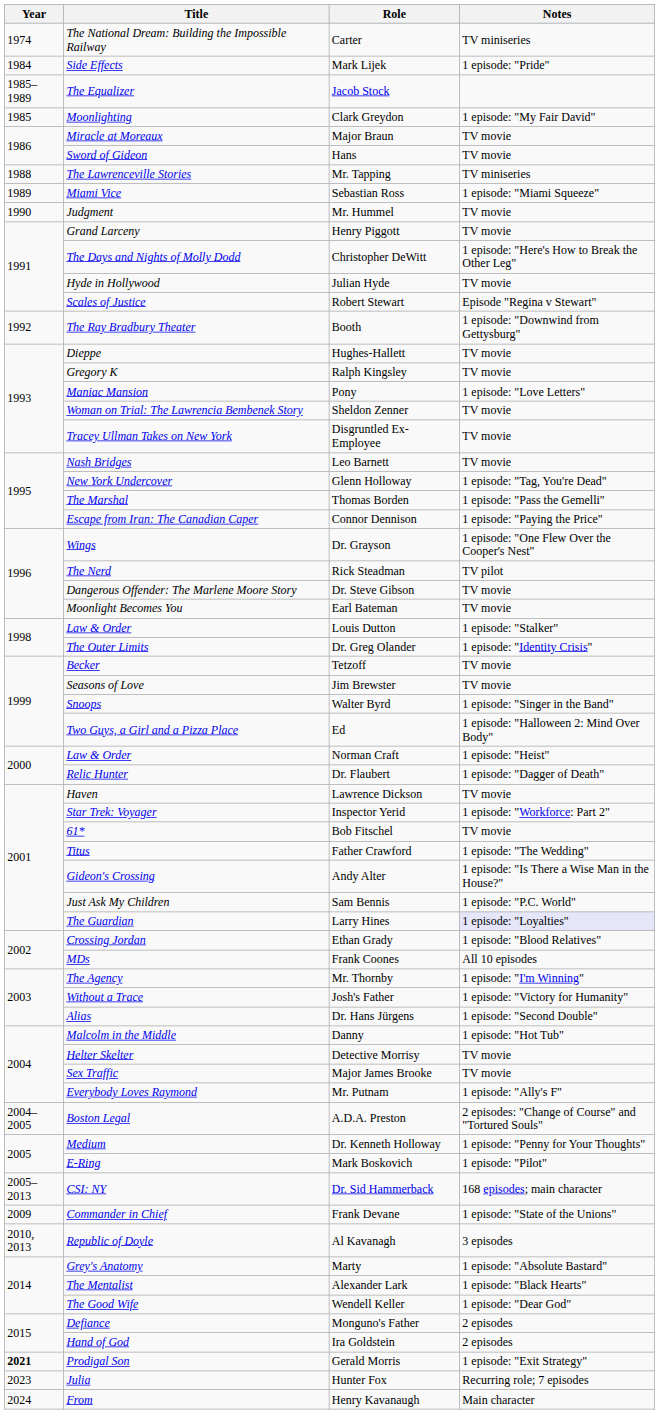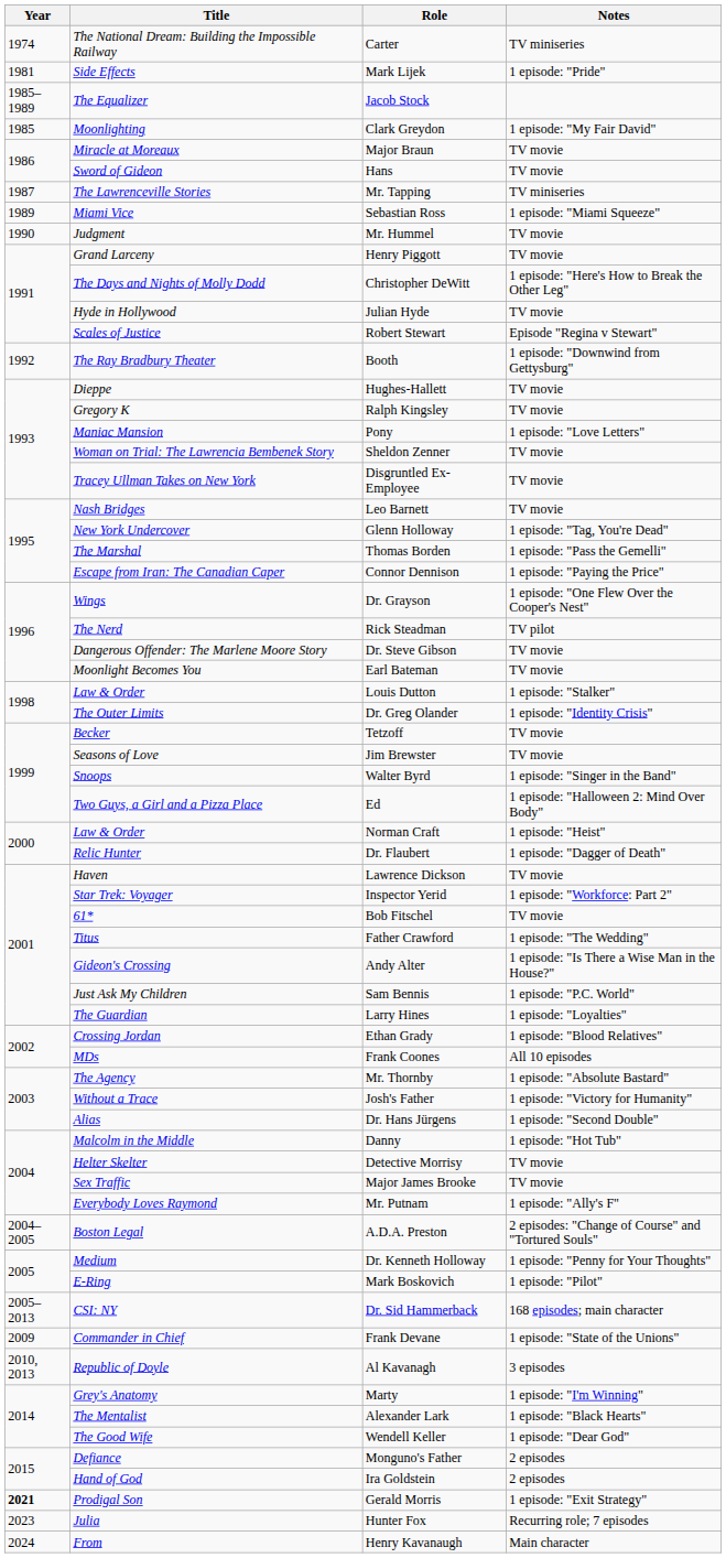Mark Lijek | Year: 1984 -> 1981
Mr. Tapping | Year: 1988 -> 1987
Larry Hines | Notes: lavender background -> no background
Mr. Thornby | Notes: 1 episode: "I'm Winning" -> 1 episode: "Absolute Bastard"
Marty | Notes: 1 episode: "Absolute Bastard" -> 1 episode: "I'm Winning"
